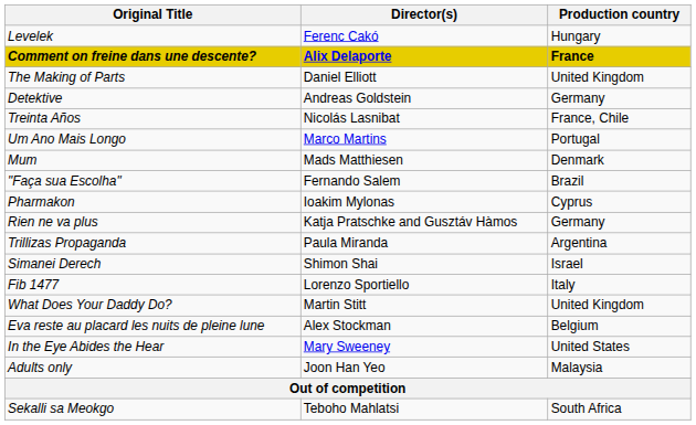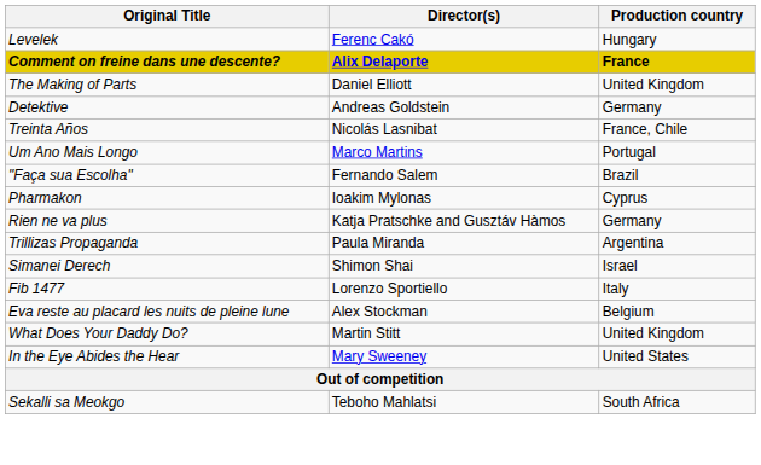- row: Mum | Mads Matthiesen | Denmark
rows swapped: What Does Your Daddy Do? <-> Eva reste au placard les nuits de pleine lune
- row: Adults only | Joon Han Yeo | Malaysia
